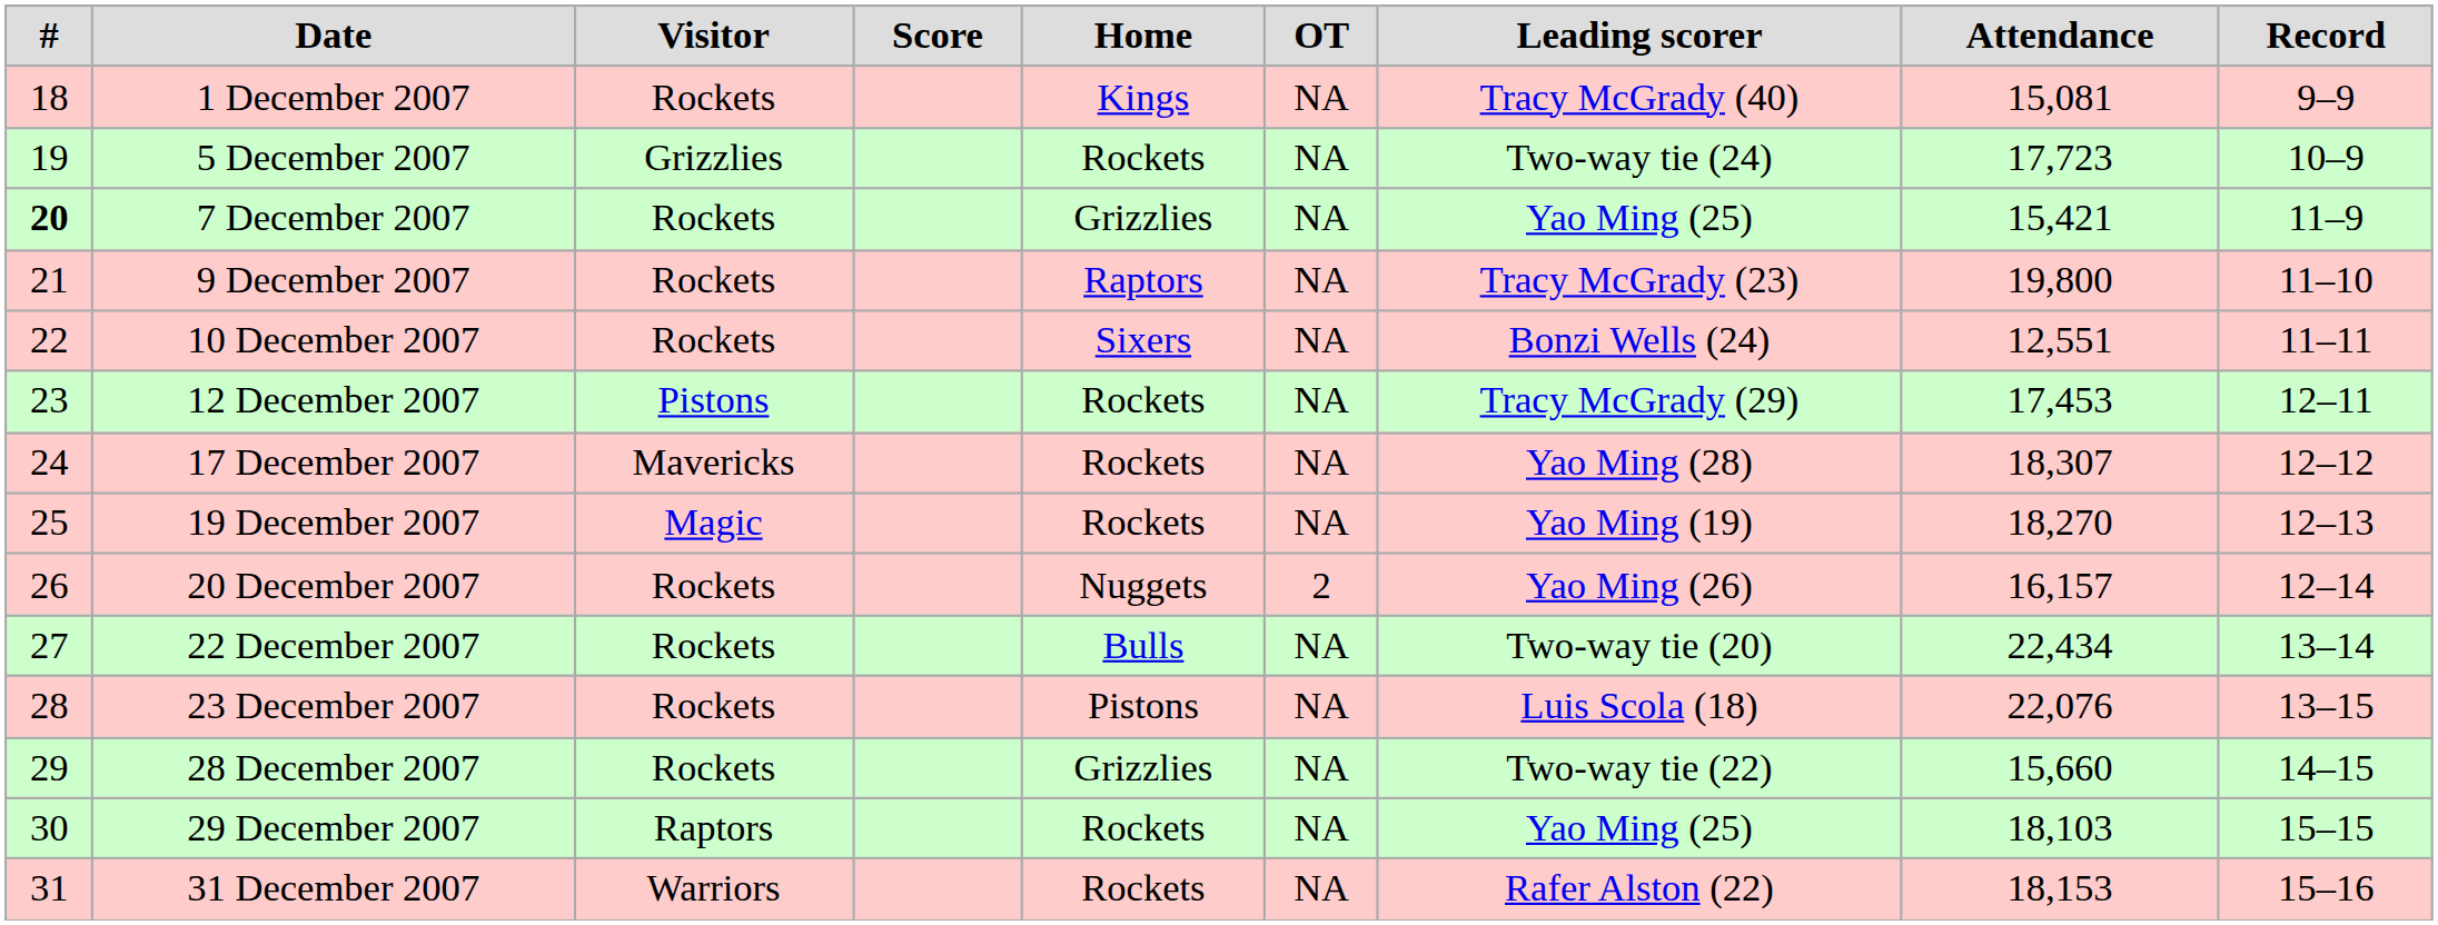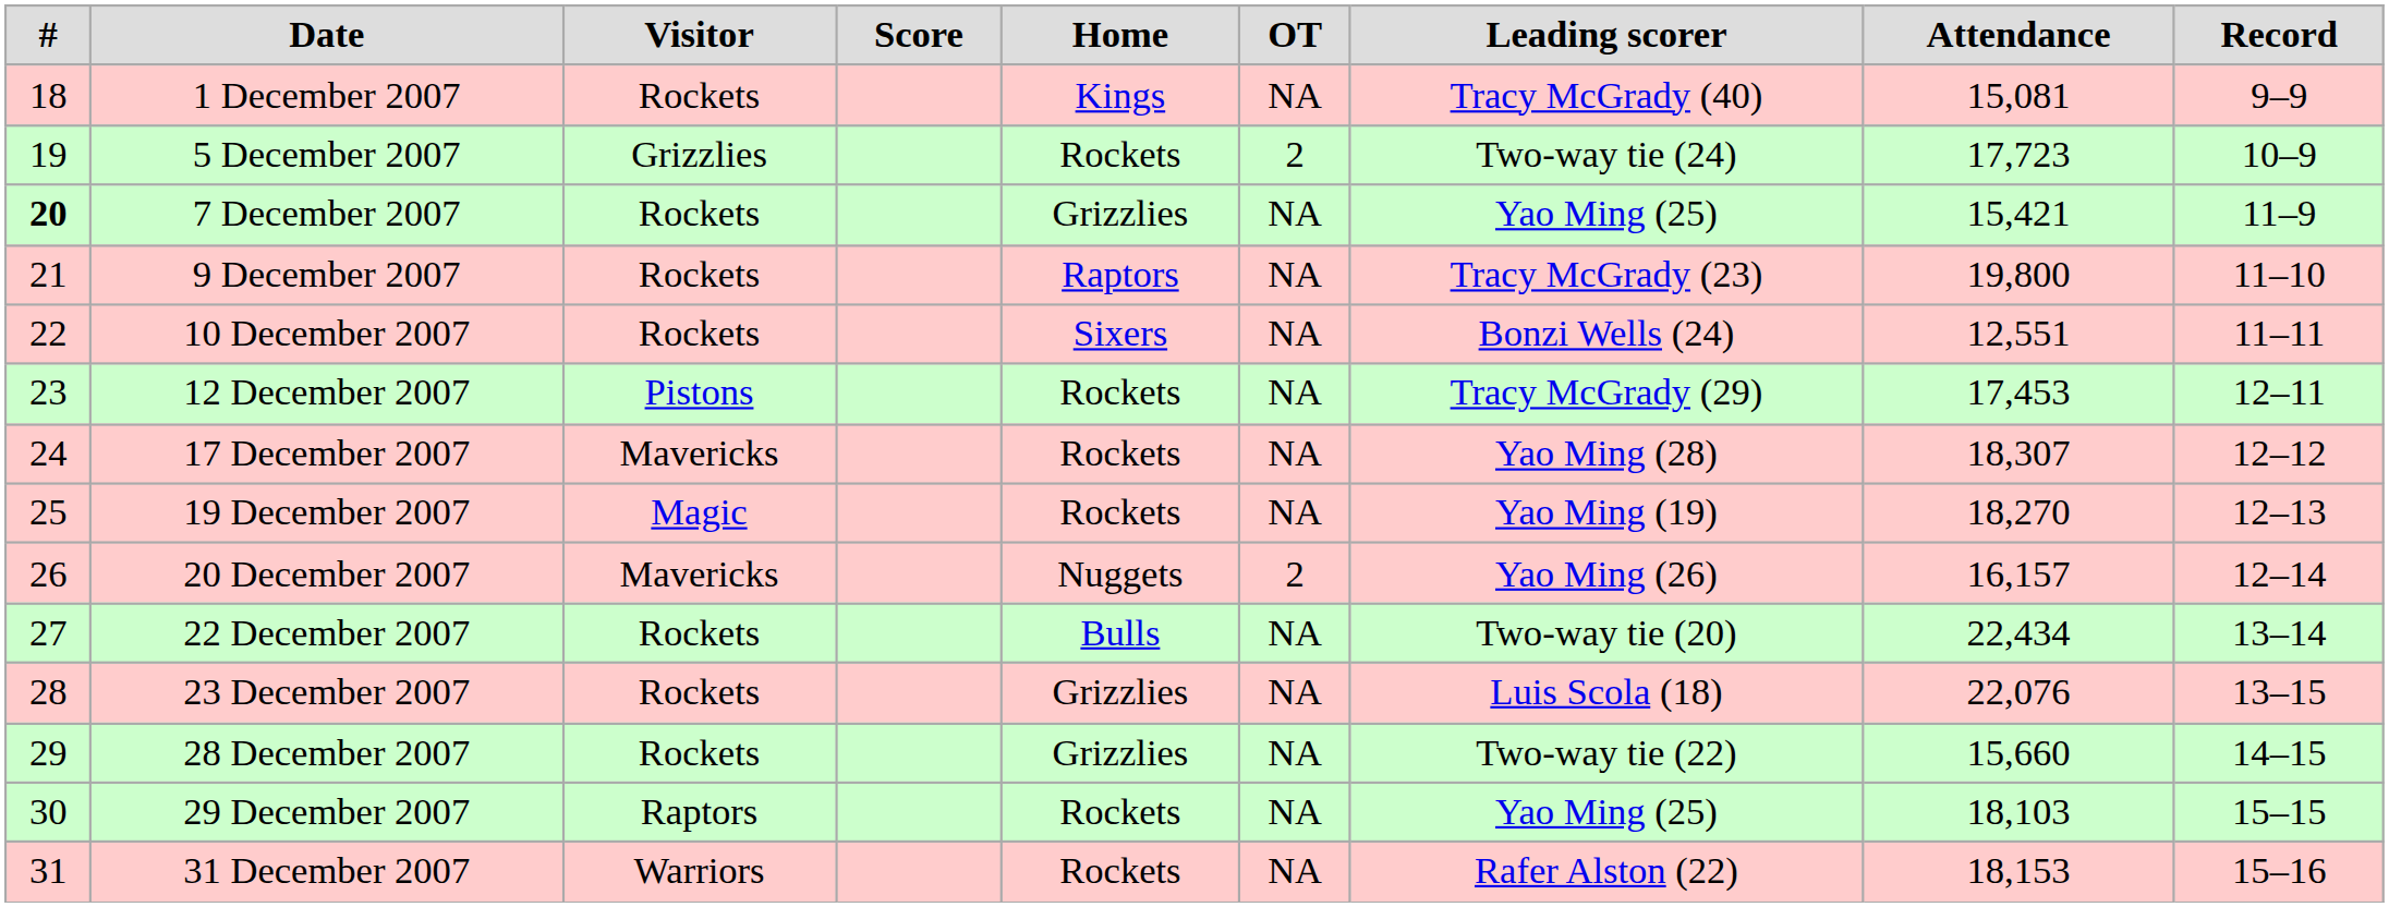5 December 2007 | OT: NA -> 2
20 December 2007 | Visitor: Rockets -> Mavericks
23 December 2007 | Home: Pistons -> Grizzlies
